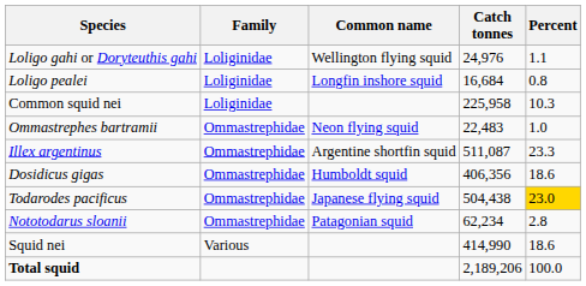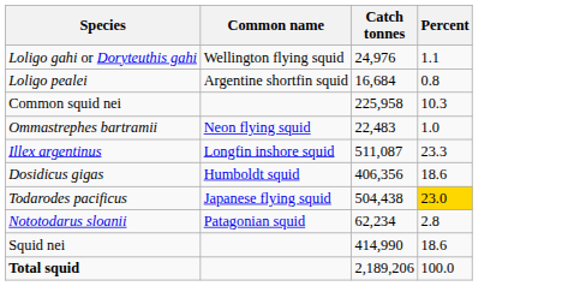- column: Family | Loliginidae | Loliginidae | Loliginidae | Ommastrephidae | Ommastrephidae | Ommastrephidae | Ommastrephidae | Ommastrephidae | Various
Loligo pealei | Common name: Longfin inshore squid -> Argentine shortfin squid
Illex argentinus | Common name: Argentine shortfin squid -> Longfin inshore squid
